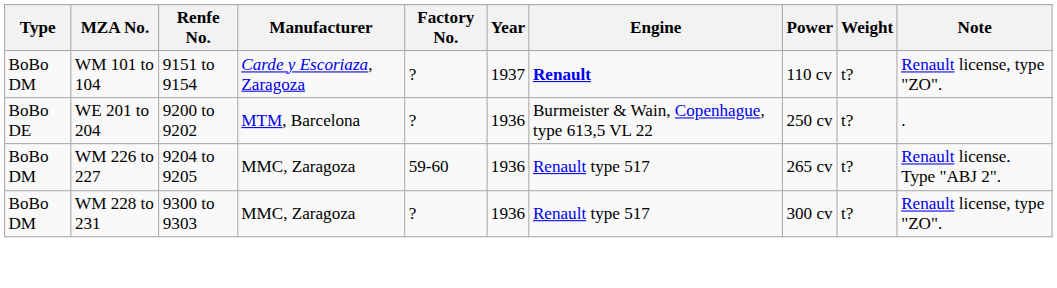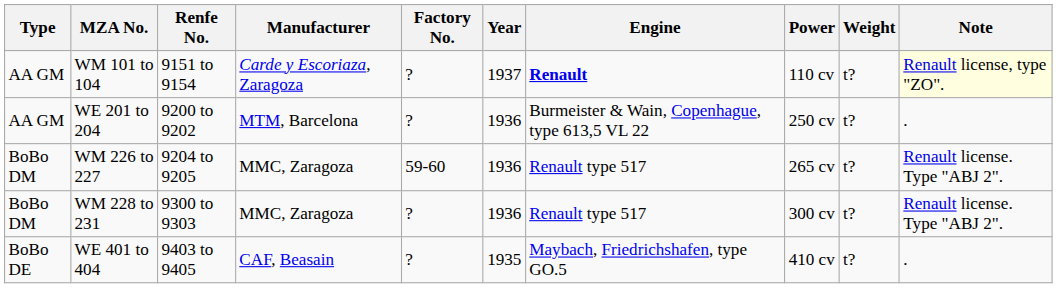WM 101 to 104 | Type: BoBo DM -> AA GM
WM 101 to 104 | Note: no background -> lightyellow background
WE 201 to 204 | Type: BoBo DE -> AA GM
WM 228 to 231 | Note: Renault license, type "ZO". -> Renault license. Type "ABJ 2".
+ row: BoBo DE | WE 401 to 404 | 9403 to 9405 | CAF, Beasain | ? | 1935 | Maybach, Friedrichshafen, type GO.5 | 410 cv | t? | .
